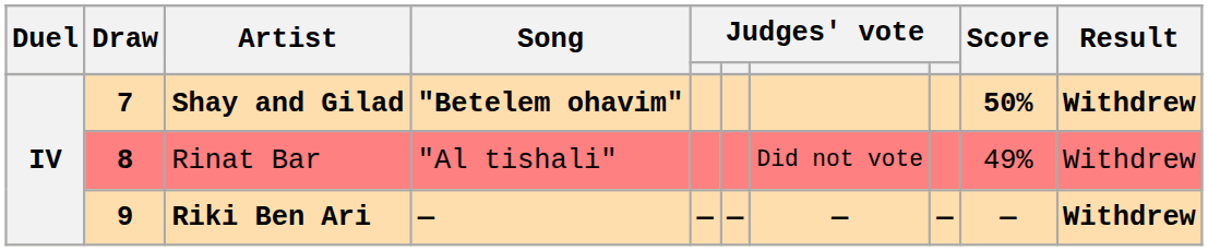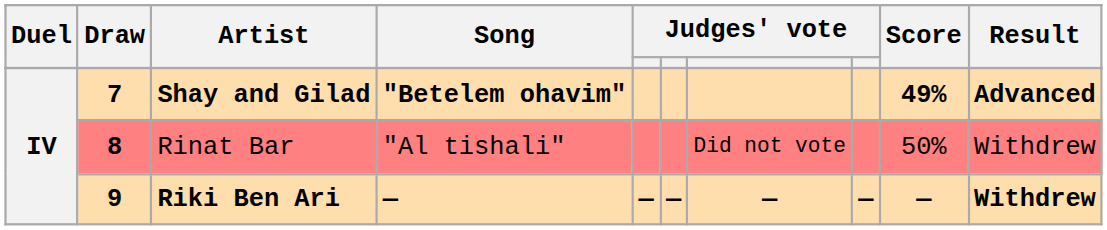Shay and Gilad | Score: 50% -> 49%
Shay and Gilad | Result: Withdrew -> Advanced
Rinat Bar | Score: 49% -> 50%
